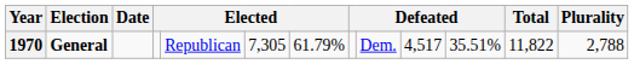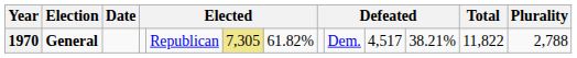1970 | column 6: no background -> khaki background
1970 | column 7: 61.79% -> 61.82%
1970 | column 11: 35.51% -> 38.21%
